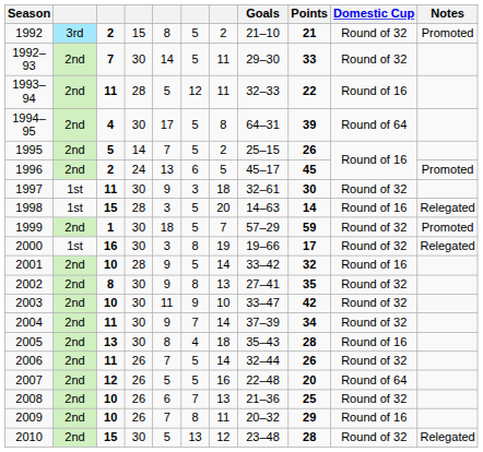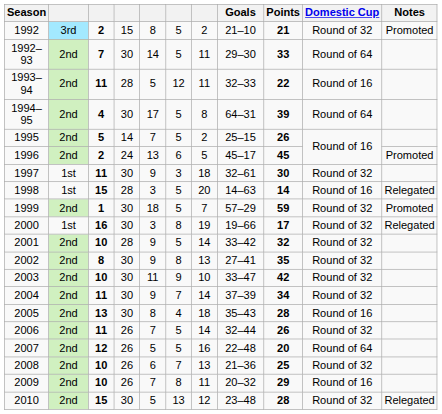1992–93 | Domestic Cup: Round of 32 -> Round of 64
2001 | Domestic Cup: Round of 16 -> Round of 32
